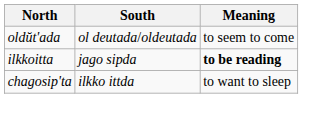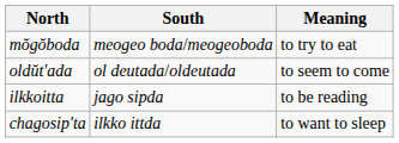+ row: mŏgŏboda | meogeo boda/meogeoboda | to try to eat
ilkkoitta | Meaning: bold -> normal
